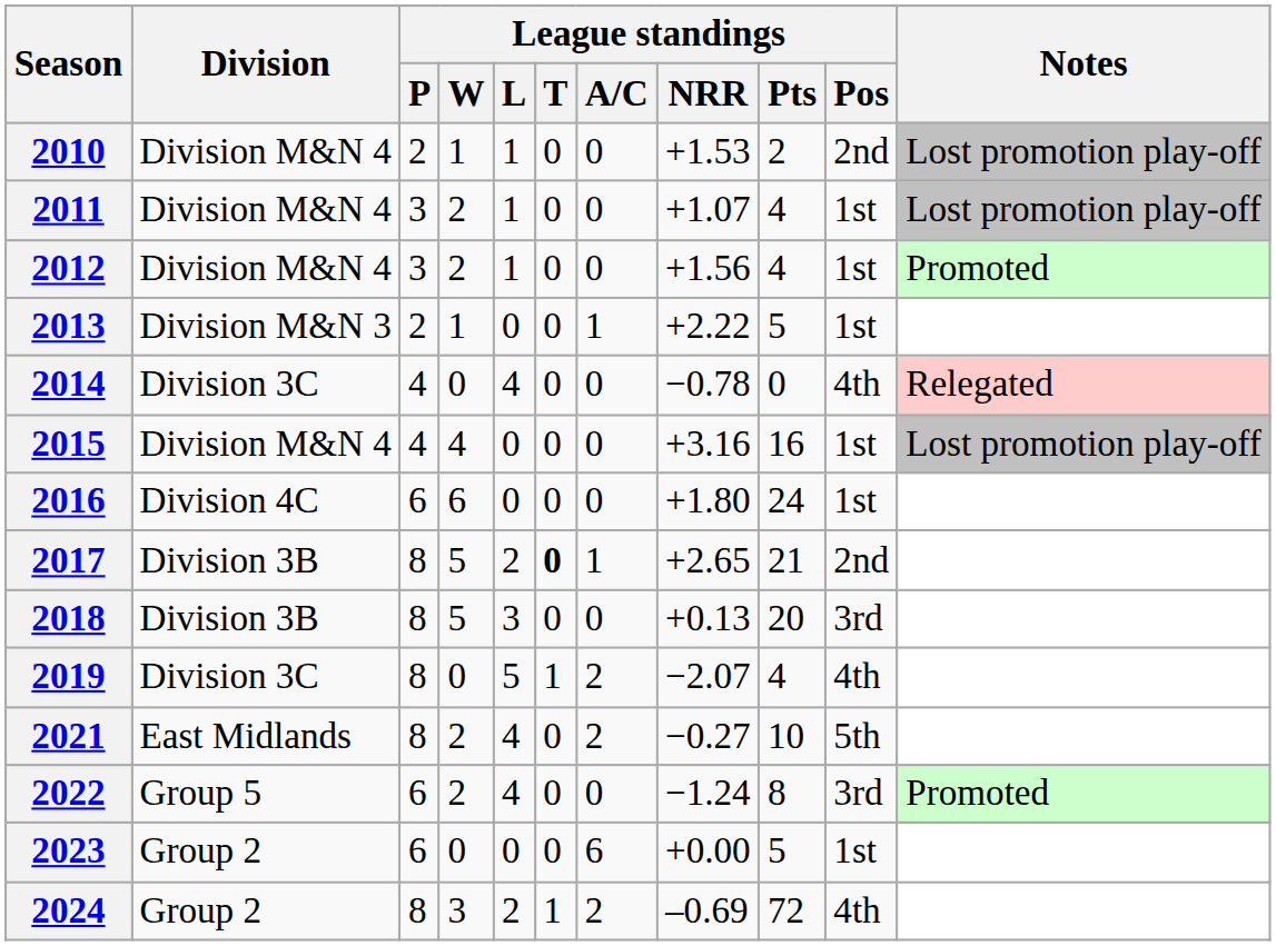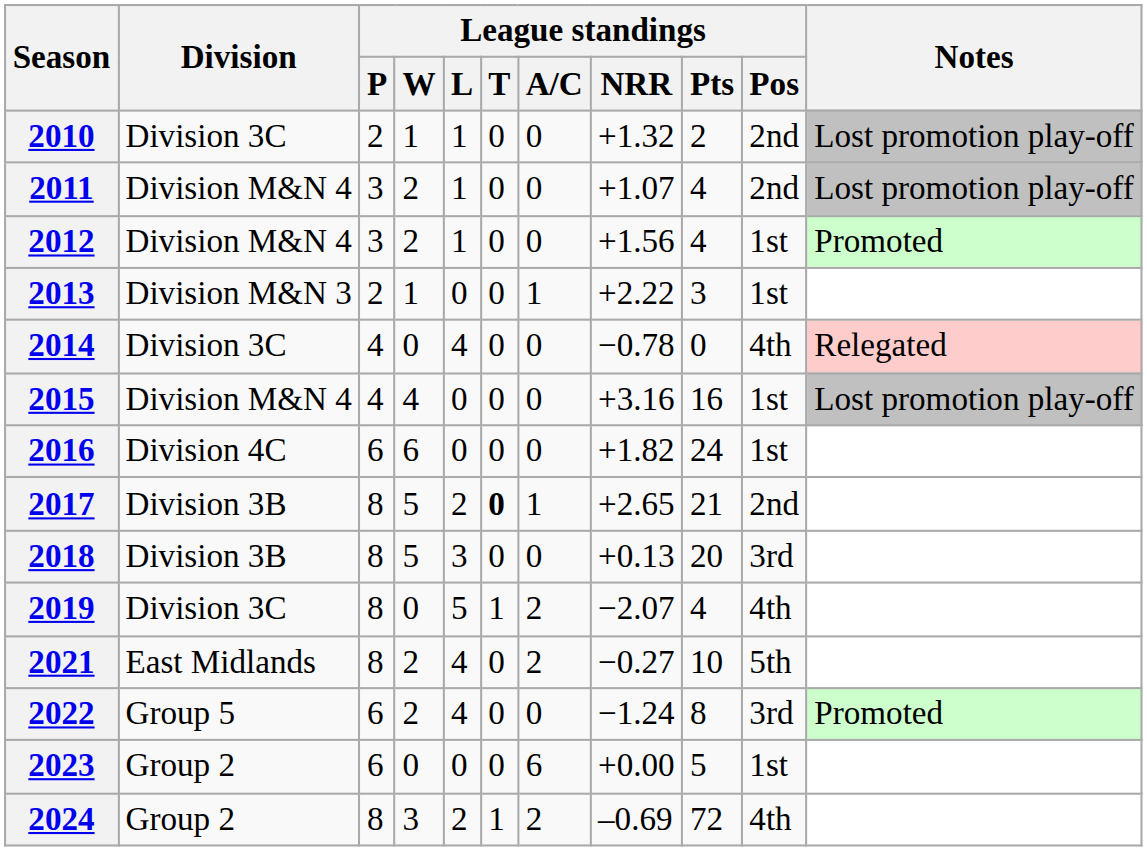2010 | Division: Division M&N 4 -> Division 3C
2010 | League standings / NRR: +1.53 -> +1.32
2011 | League standings / Pos: 1st -> 2nd
2013 | League standings / Pts: 5 -> 3
2016 | League standings / NRR: +1.80 -> +1.82
